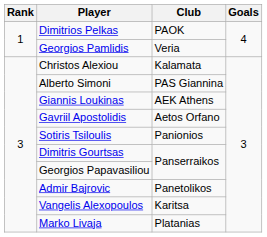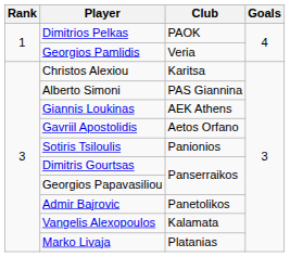Christos Alexiou | Club: Kalamata -> Karitsa
Vangelis Alexopoulos | Club: Karitsa -> Kalamata
